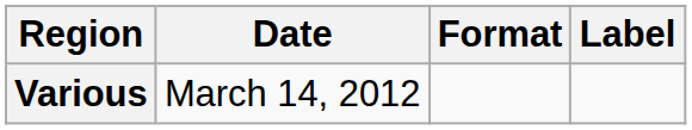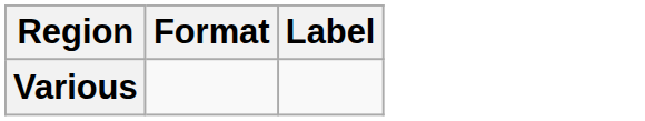- column: Date | March 14, 2012
